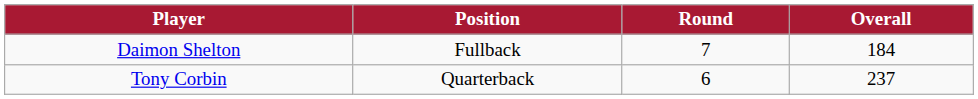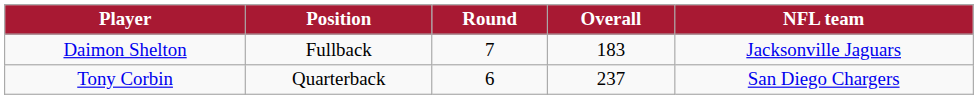+ column: NFL team | Jacksonville Jaguars | San Diego Chargers
Daimon Shelton | Overall: 184 -> 183
